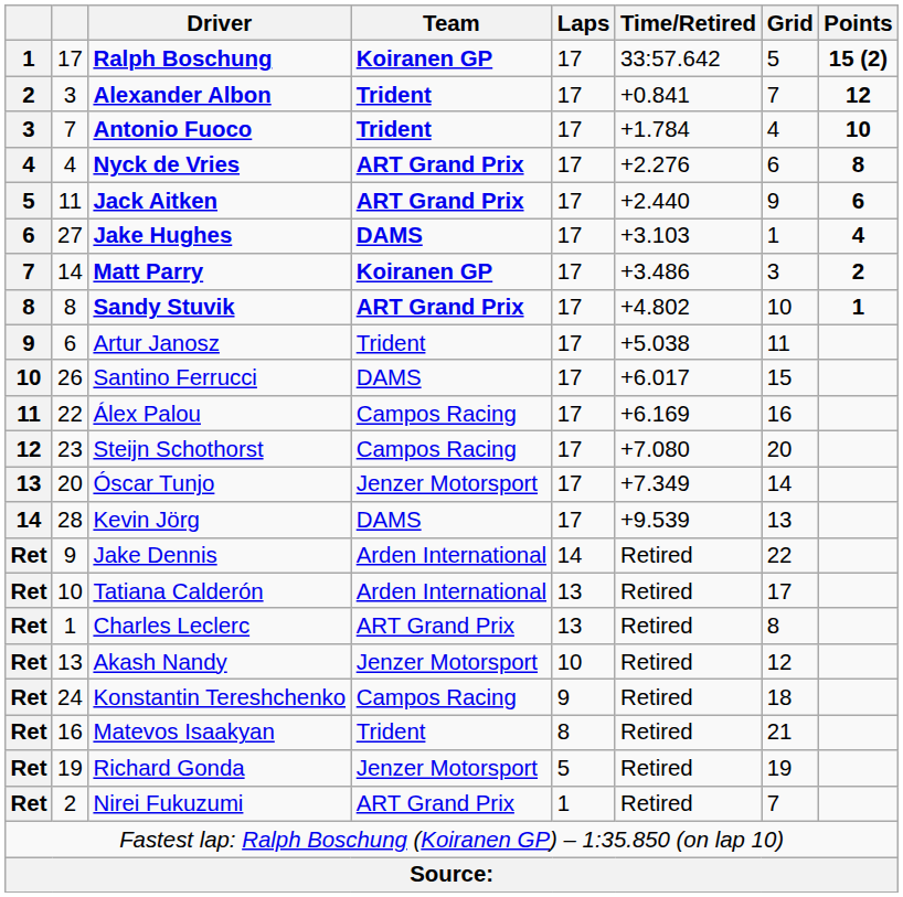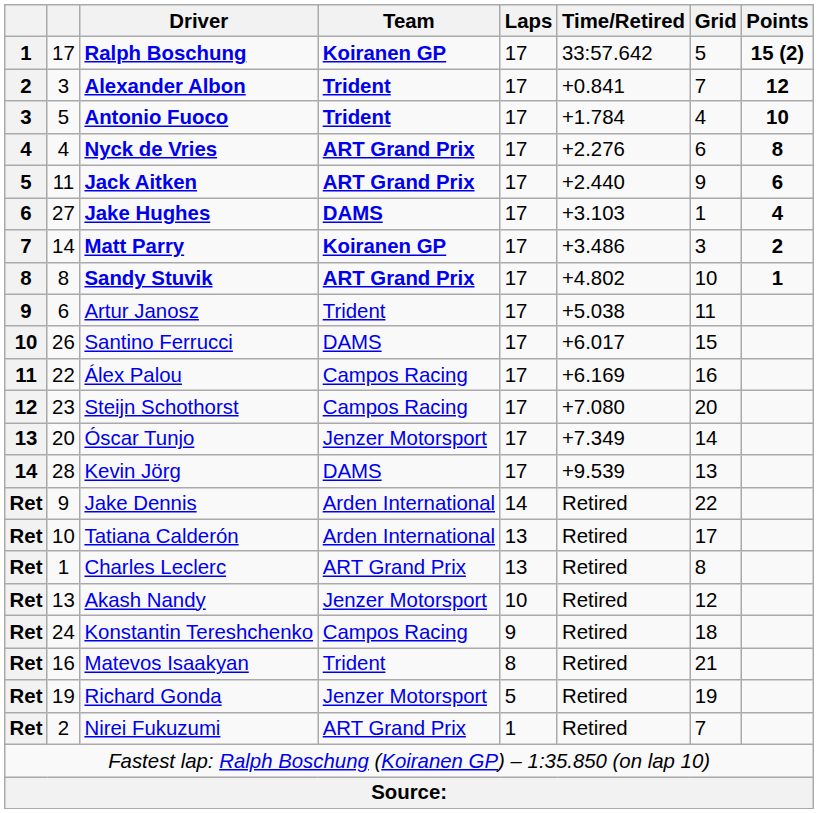Antonio Fuoco | column 2: 7 -> 5
